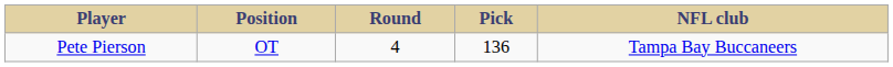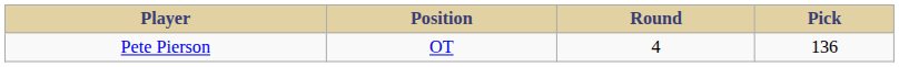- column: NFL club | Tampa Bay Buccaneers
